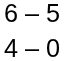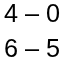rows swapped: 4 – 0 <-> 6 – 5
